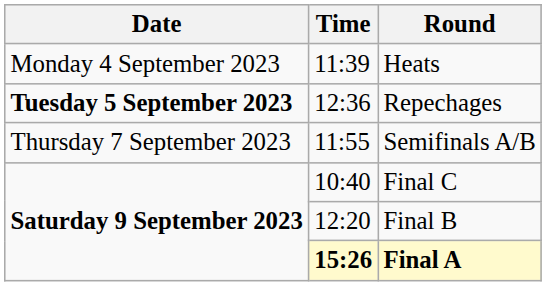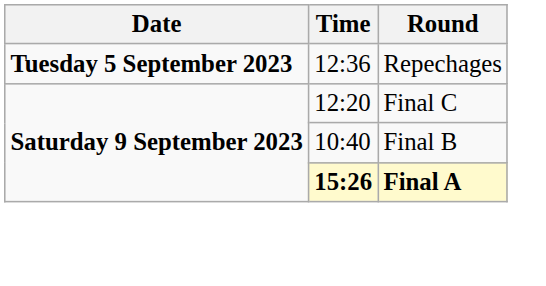- row: Monday 4 September 2023 | 11:39 | Heats
- row: Thursday 7 September 2023 | 11:55 | Semifinals A/B
Final C | Time: 10:40 -> 12:20
Final B | Time: 12:20 -> 10:40
